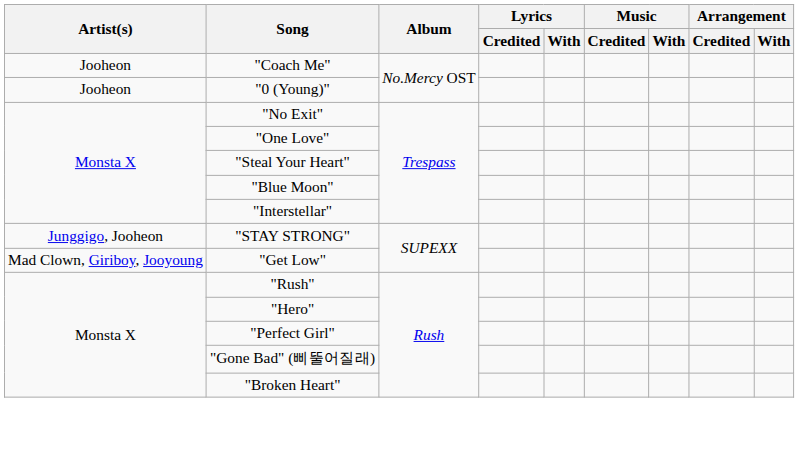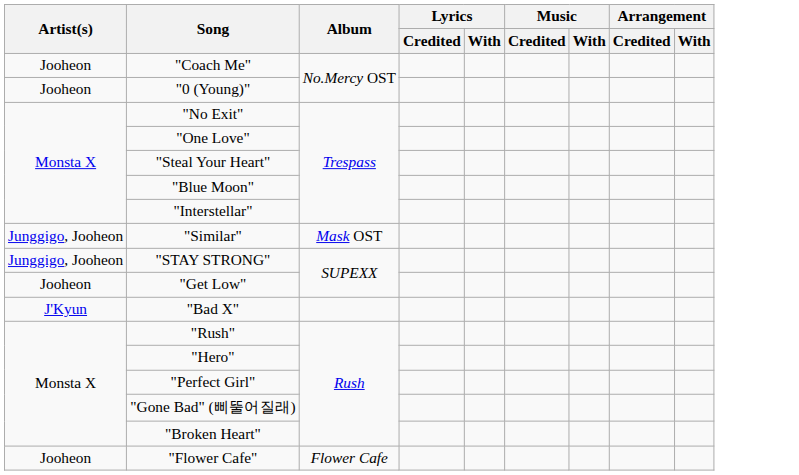+ row: Junggigo, Jooheon | "Similar" | Mask OST
"Get Low" | Artist(s): Mad Clown, Giriboy, Jooyoung -> Jooheon
+ row: J'Kyun | "Bad X"
+ row: Jooheon | "Flower Cafe" | Flower Cafe
